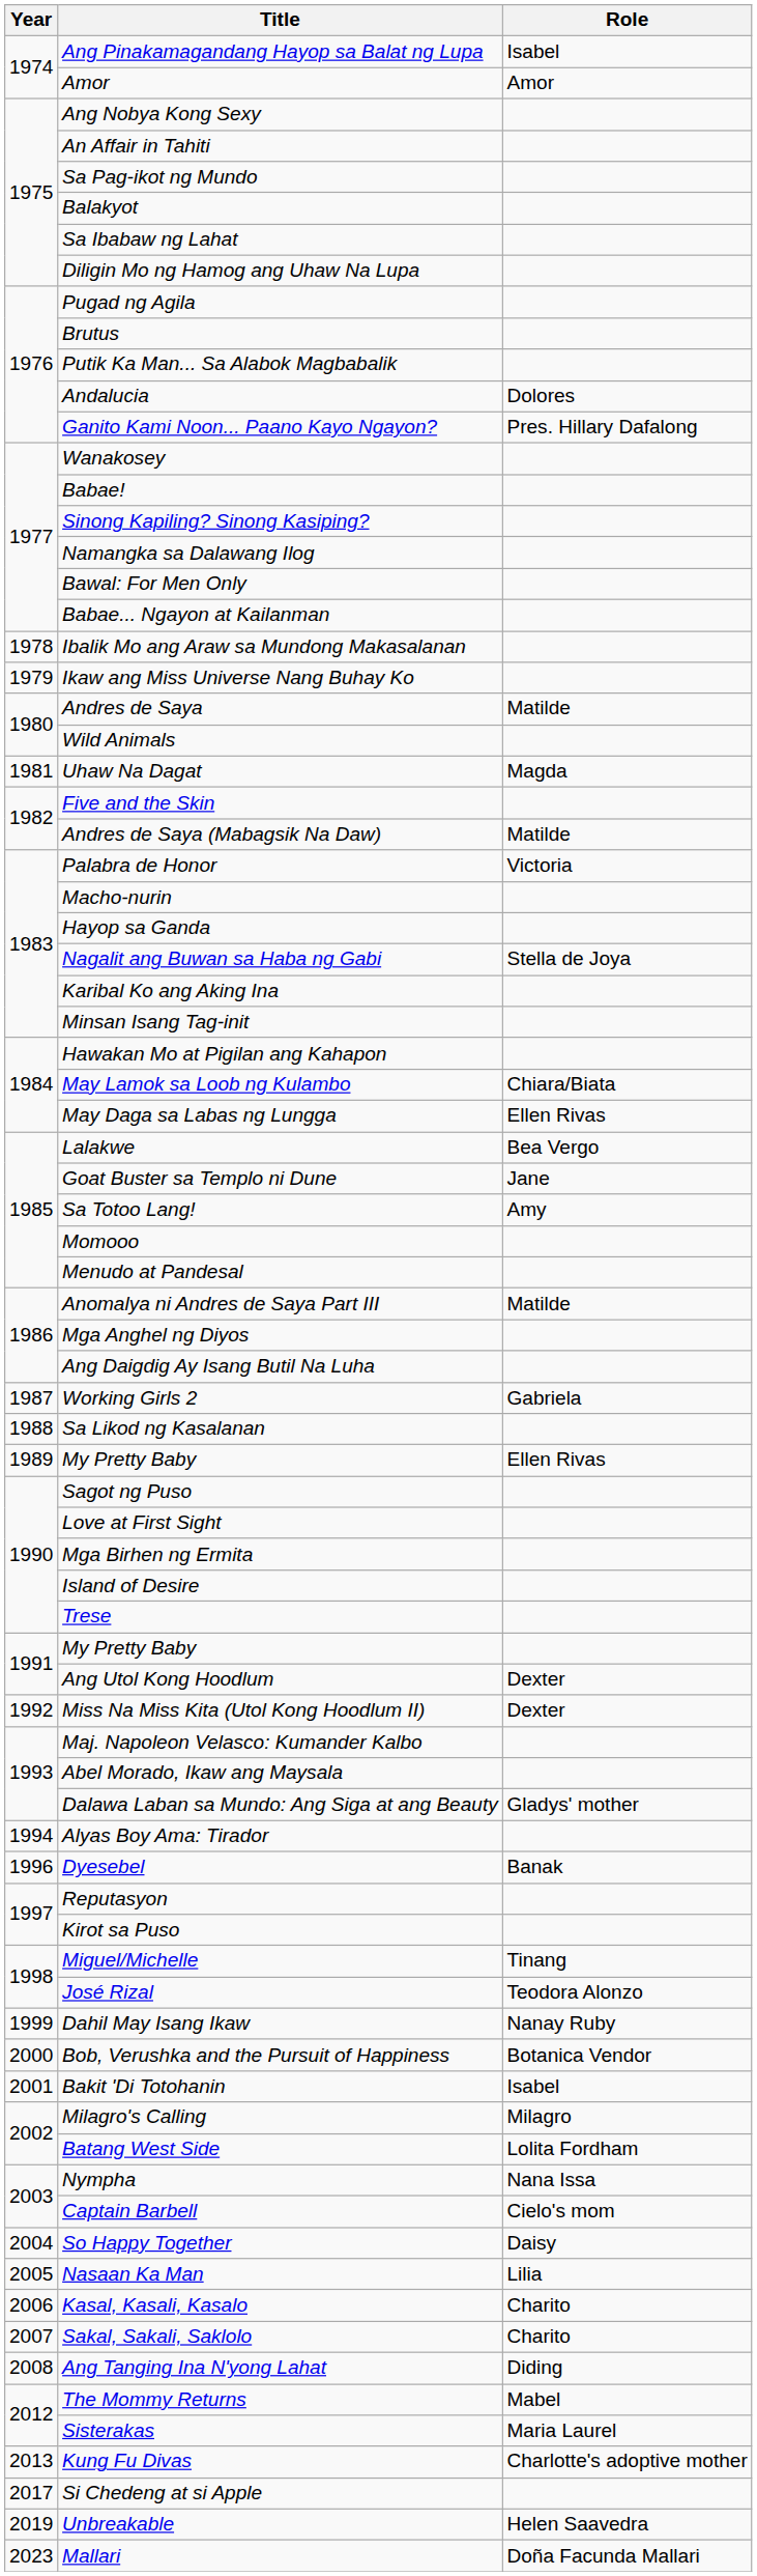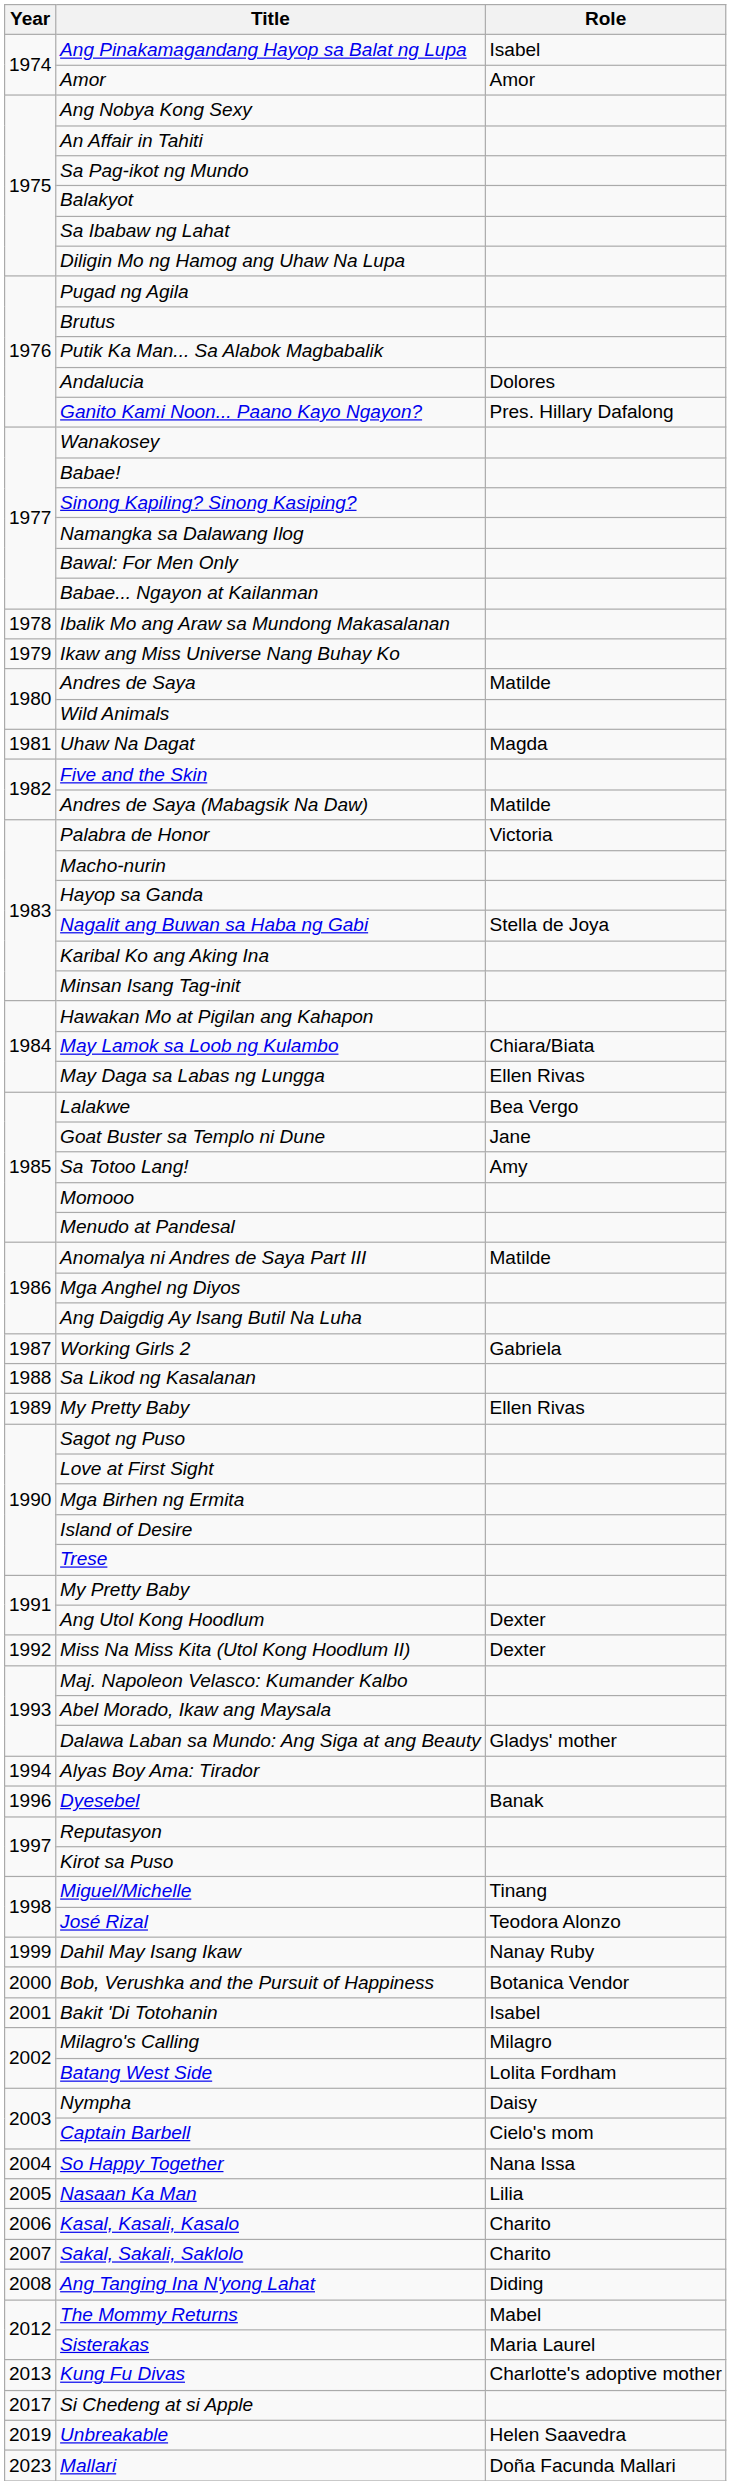Nympha | Role: Nana Issa -> Daisy
So Happy Together | Role: Daisy -> Nana Issa
